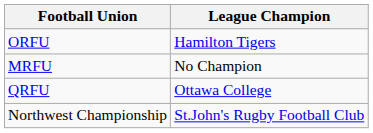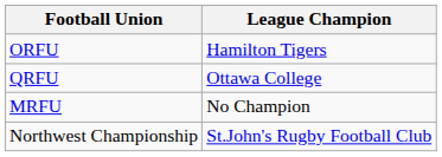rows swapped: QRFU <-> MRFU
